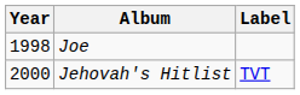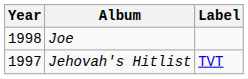Jehovah's Hitlist | Year: 2000 -> 1997
